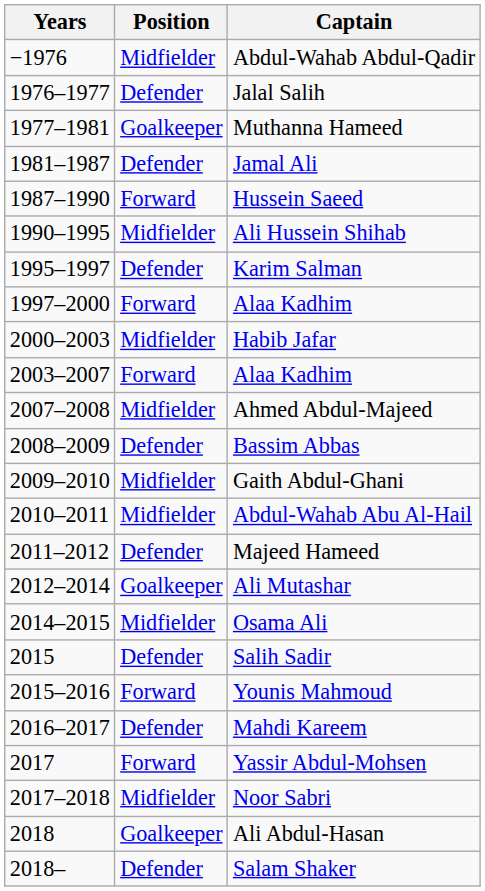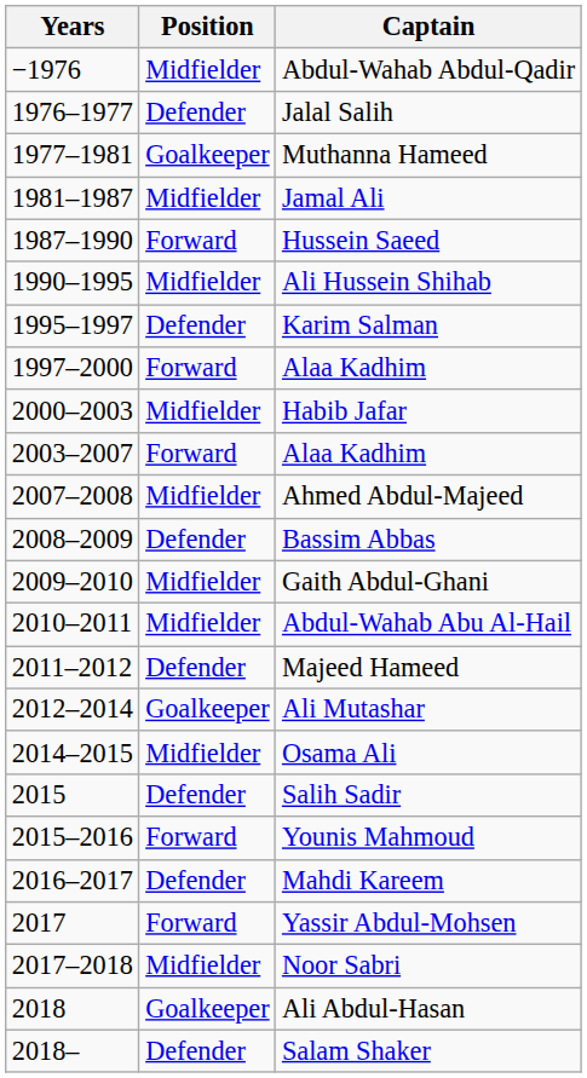Jamal Ali | Position: Defender -> Midfielder
